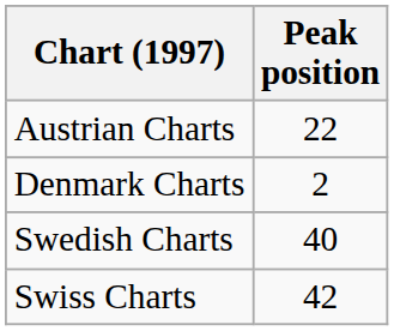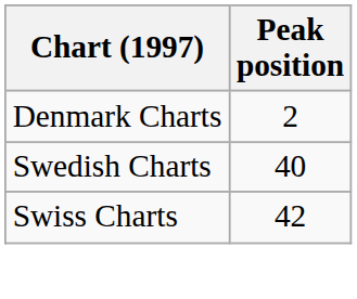- row: Austrian Charts | 22
